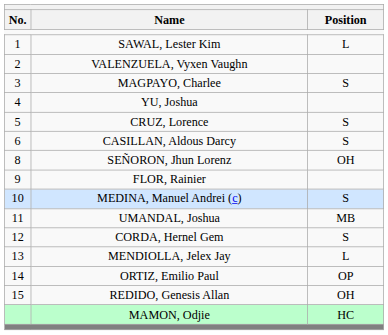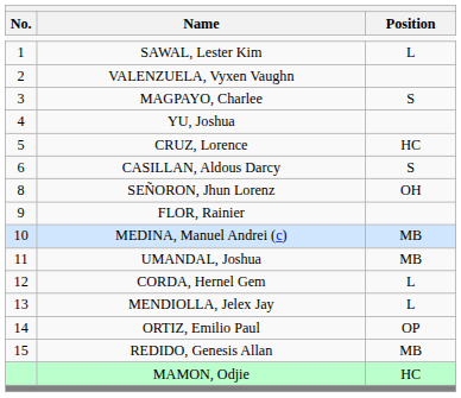CRUZ, Lorence | Position: S -> HC
MEDINA, Manuel Andrei (c) | Position: S -> MB
CORDA, Hernel Gem | Position: S -> L
REDIDO, Genesis Allan | Position: OH -> MB
